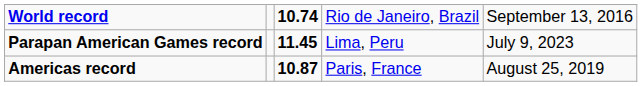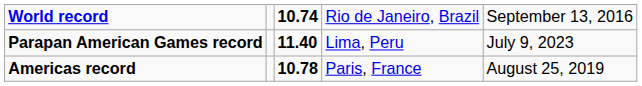Parapan American Games record | column 3: 11.45 -> 11.40
Americas record | column 3: 10.87 -> 10.78
